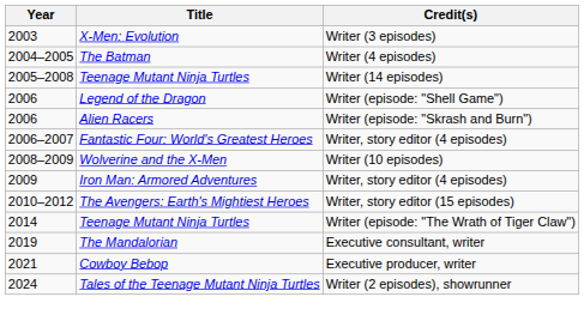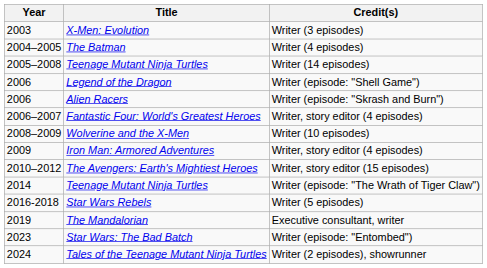+ row: 2016-2018 | Star Wars Rebels | Writer (5 episodes)
- row: 2021 | Cowboy Bebop | Executive producer, writer
+ row: 2023 | Star Wars: The Bad Batch | Writer (episode: "Entombed")
